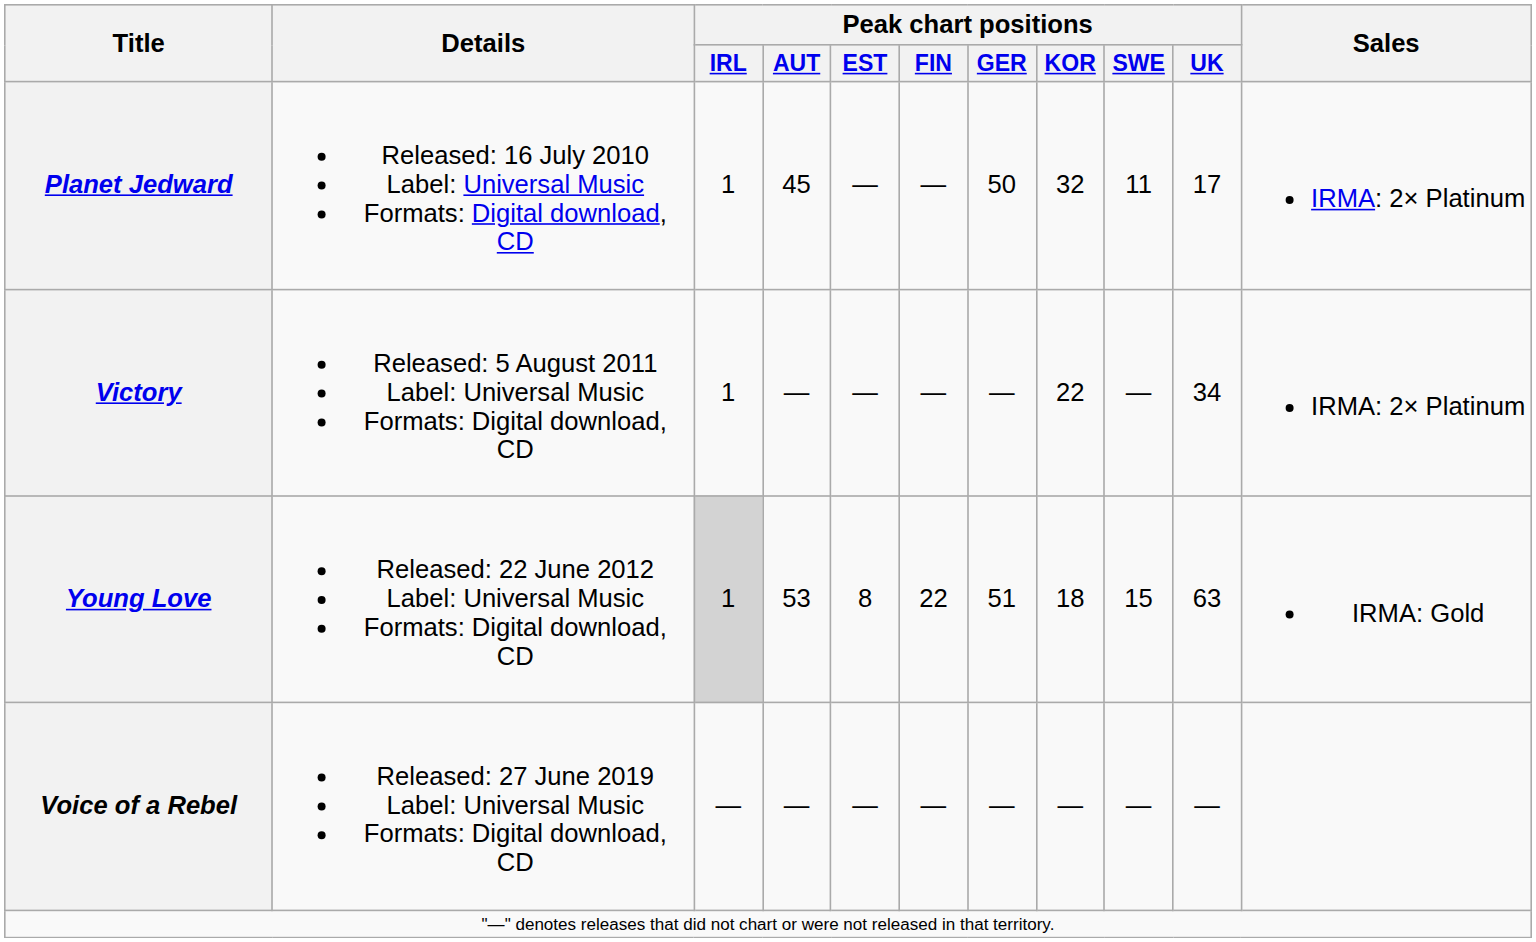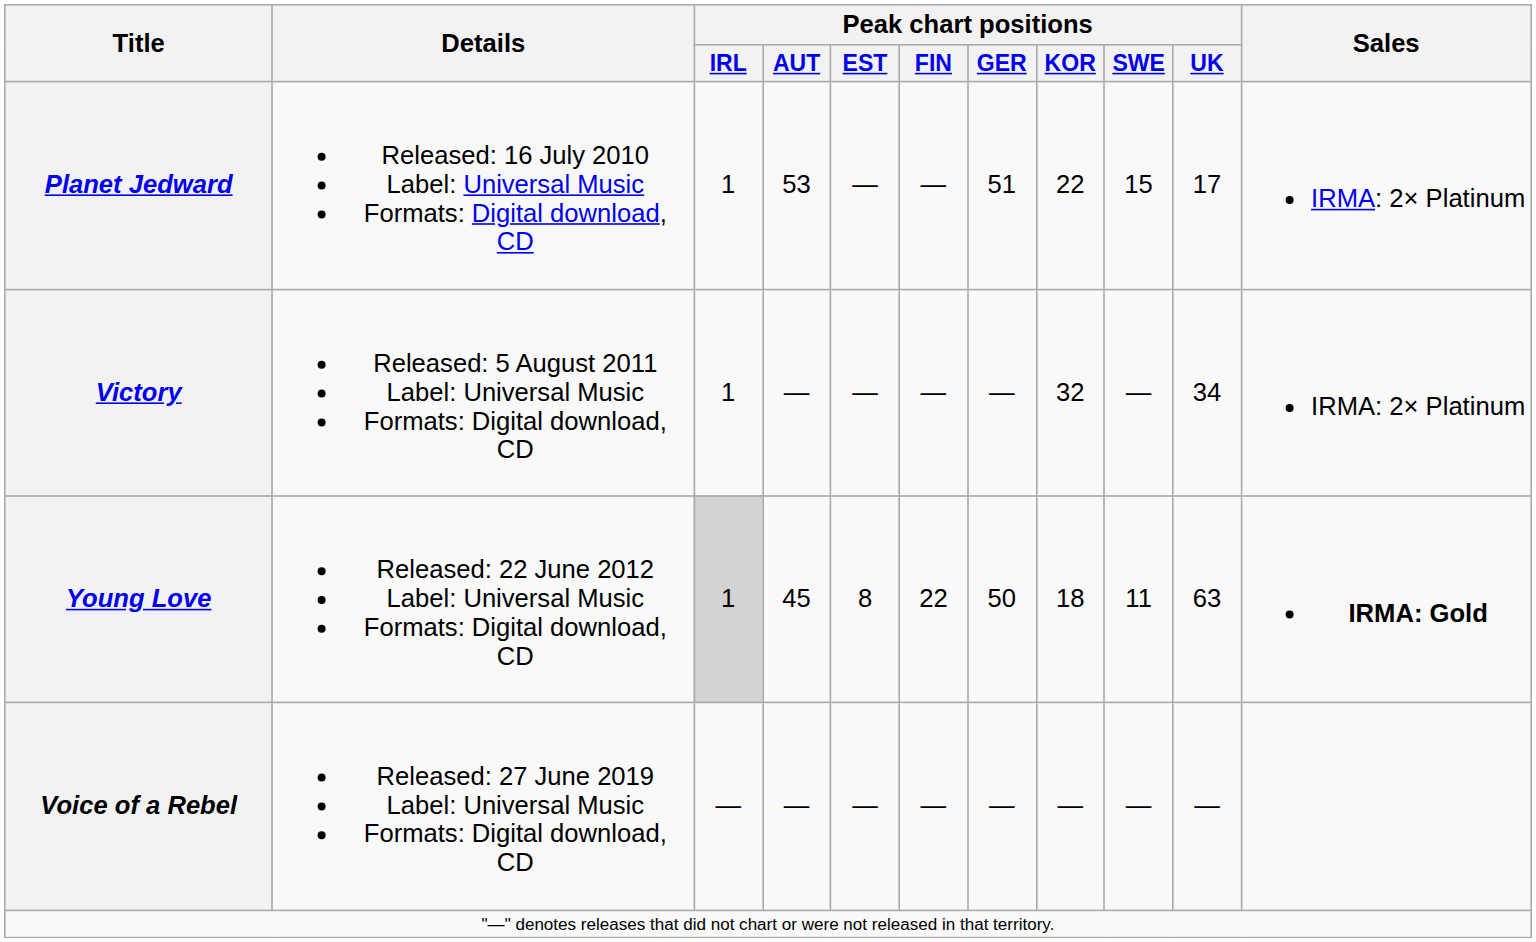Planet Jedward | Peak chart positions / AUT: 45 -> 53
Planet Jedward | Peak chart positions / GER: 50 -> 51
Planet Jedward | Peak chart positions / KOR: 32 -> 22
Planet Jedward | Peak chart positions / SWE: 11 -> 15
Victory | Peak chart positions / KOR: 22 -> 32
Young Love | Peak chart positions / AUT: 53 -> 45
Young Love | Peak chart positions / GER: 51 -> 50
Young Love | Peak chart positions / SWE: 15 -> 11
Young Love | Sales: normal -> bold
